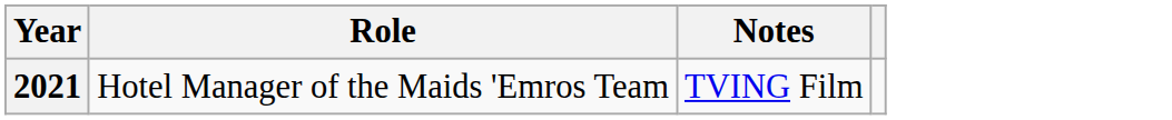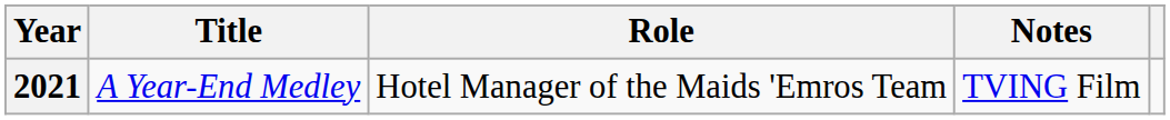+ column: Title | A Year-End Medley
